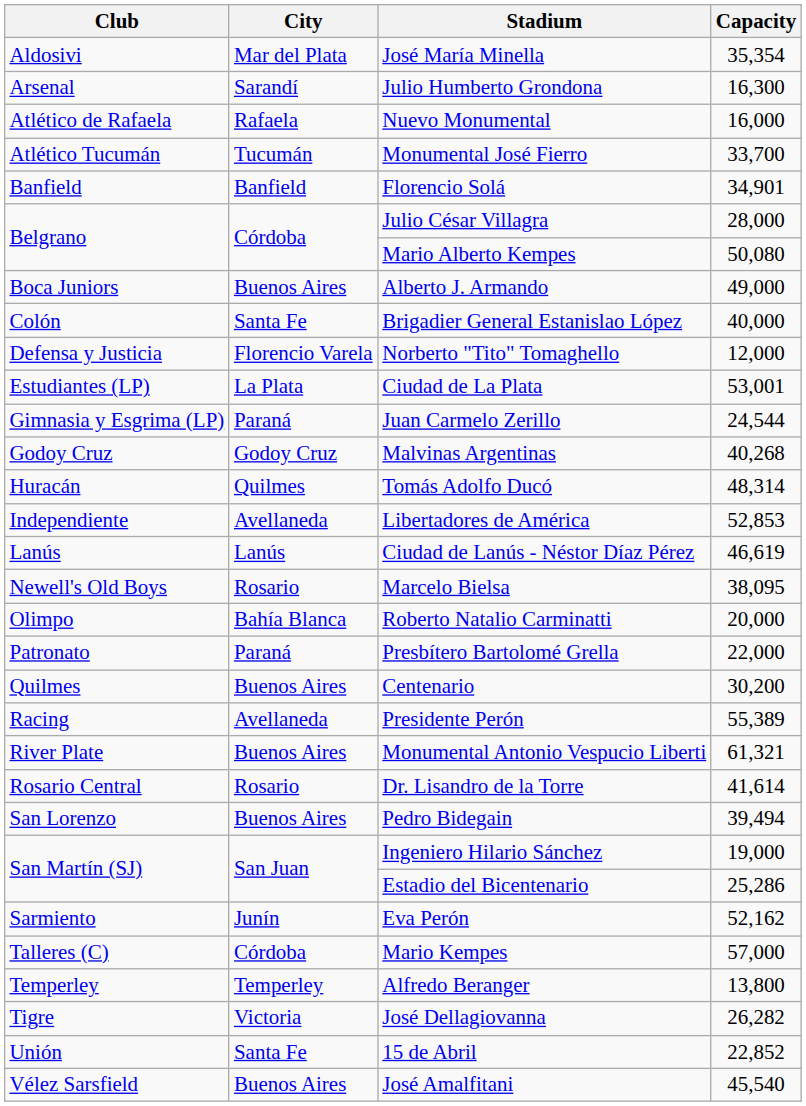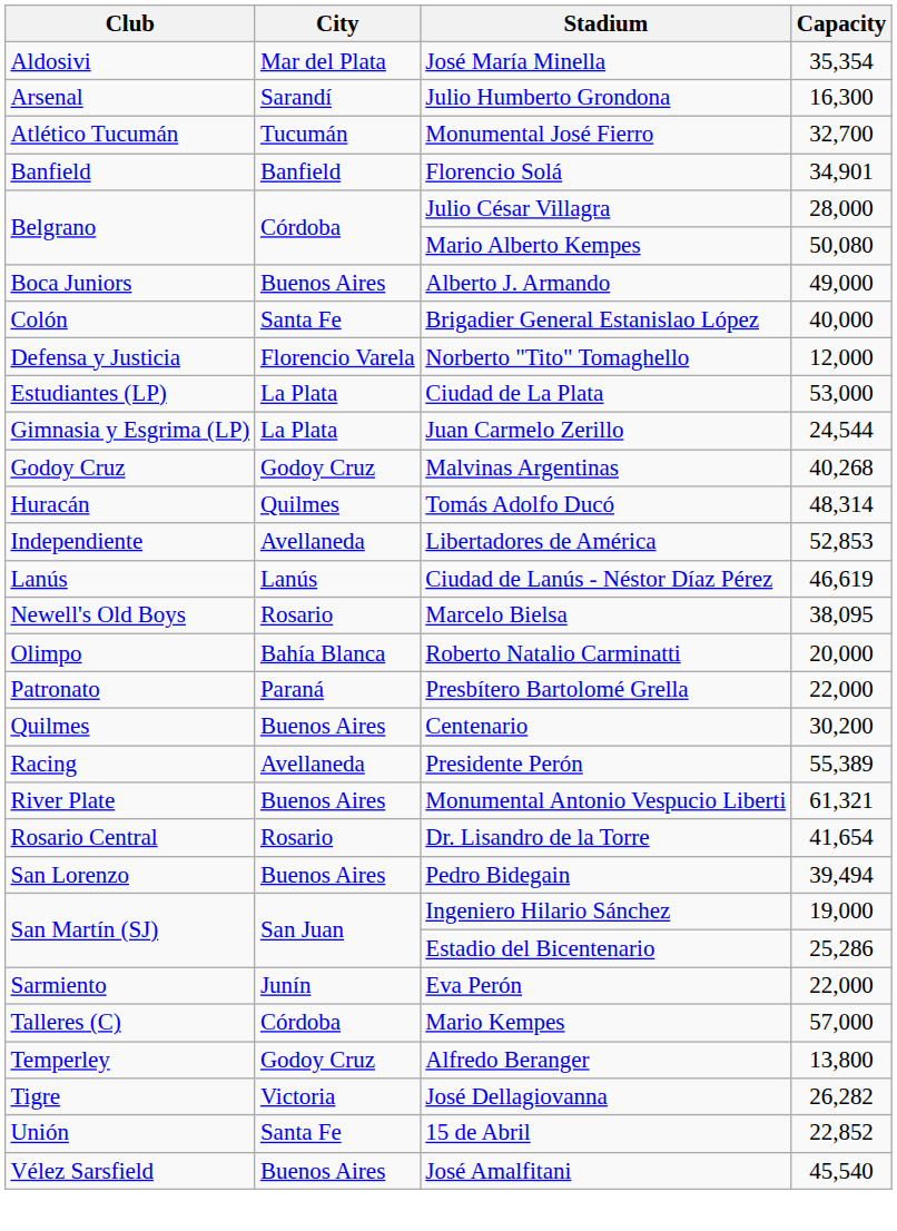- row: Atlético de Rafaela | Rafaela | Nuevo Monumental | 16,000
Monumental José Fierro | Capacity: 33,700 -> 32,700
Ciudad de La Plata | Capacity: 53,001 -> 53,000
Juan Carmelo Zerillo | City: Paraná -> La Plata
Dr. Lisandro de la Torre | Capacity: 41,614 -> 41,654
Eva Perón | Capacity: 52,162 -> 22,000
Alfredo Beranger | City: Temperley -> Godoy Cruz
